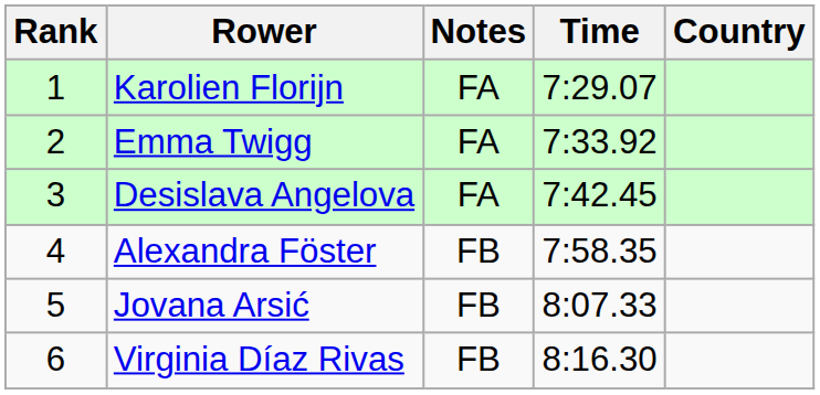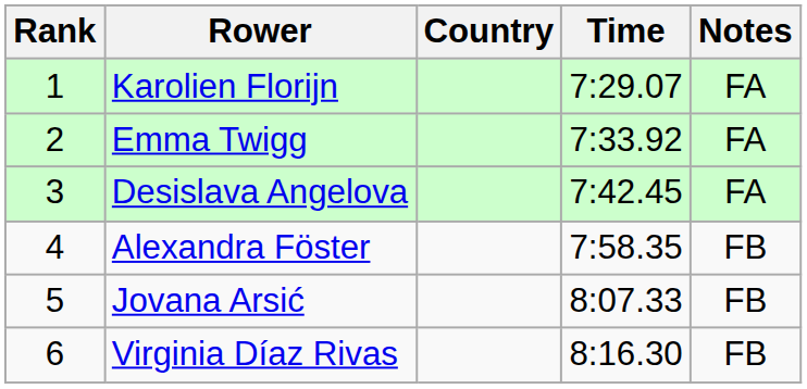columns swapped: Country <-> Notes
